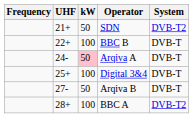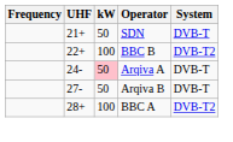SDN | System: DVB-T2 -> DVB-T
BBC B | System: DVB-T -> DVB-T2
- row: 25+ | 100 | Digital 3&4 | DVB-T
